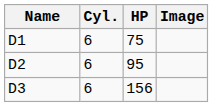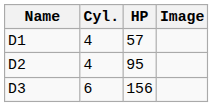D1 | Cyl.: 6 -> 4
D1 | HP: 75 -> 57
D2 | Cyl.: 6 -> 4
